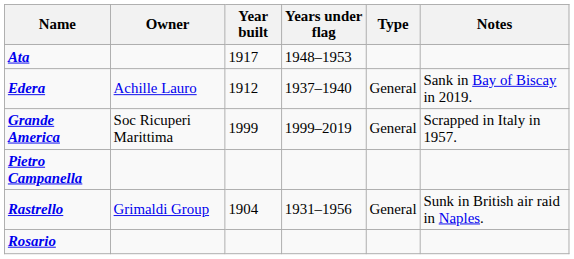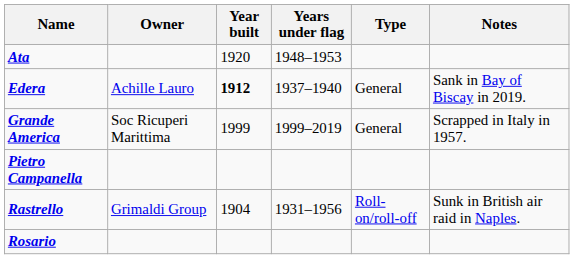Ata | Year built: 1917 -> 1920
Edera | Year built: normal -> bold
Rastrello | Type: General -> Roll-on/roll-off
